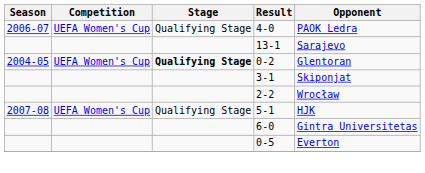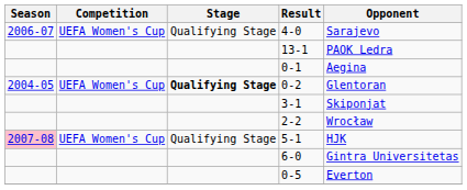4-0 | Opponent: PAOK Ledra -> Sarajevo
13-1 | Opponent: Sarajevo -> PAOK Ledra
+ row: 0-1 | Aegina
5-1 | Season: no background -> pink background
